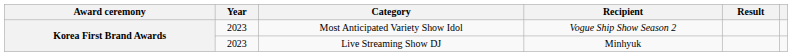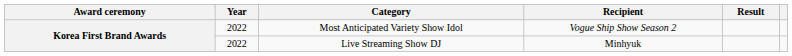Most Anticipated Variety Show Idol | Year: 2023 -> 2022
Live Streaming Show DJ | Year: 2023 -> 2022
